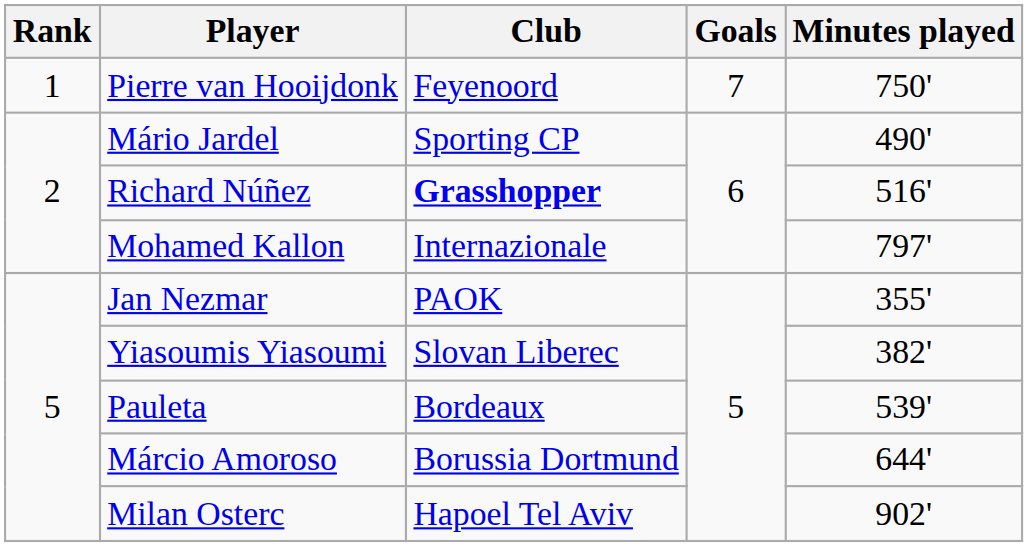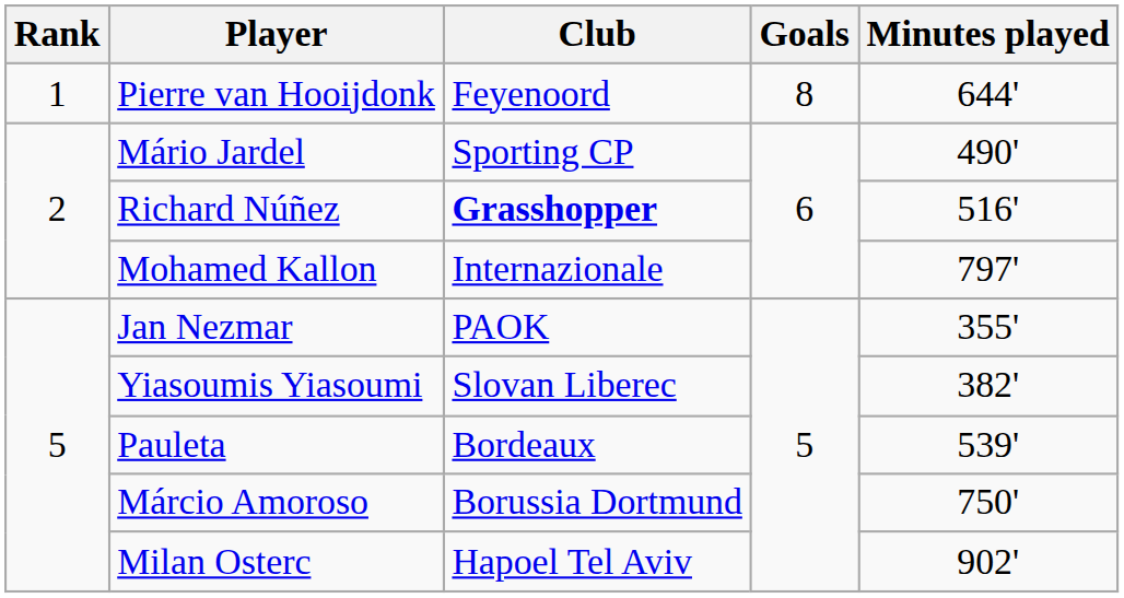Pierre van Hooijdonk | Goals: 7 -> 8
Pierre van Hooijdonk | Minutes played: 750' -> 644'
Márcio Amoroso | Minutes played: 644' -> 750'
